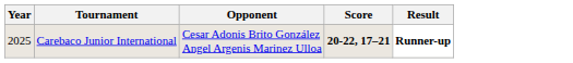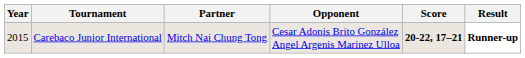+ column: Partner | Mitch Nai Chung Tong
Carebaco Junior International | Year: 2025 -> 2015
